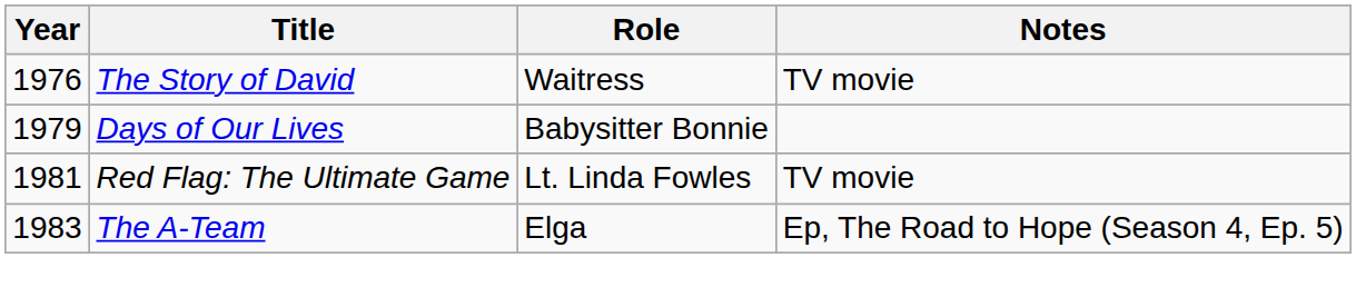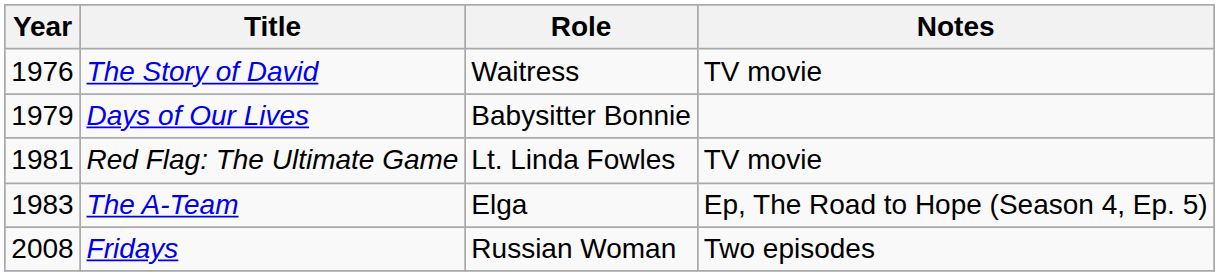+ row: 2008 | Fridays | Russian Woman | Two episodes
